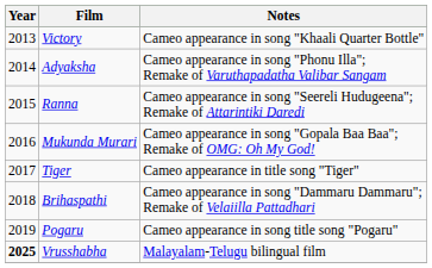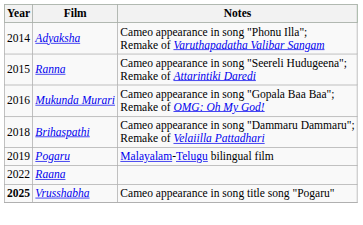- row: 2013 | Victory | Cameo appearance in song "Khaali Quarter Bottle"
- row: 2017 | Tiger | Cameo appearance in title song "Tiger"
Pogaru | Notes: Cameo appearance in song title song "Pogaru" -> Malayalam-Telugu bilingual film
+ row: 2022 | Raana
Vrusshabha | Notes: Malayalam-Telugu bilingual film -> Cameo appearance in song title song "Pogaru"
